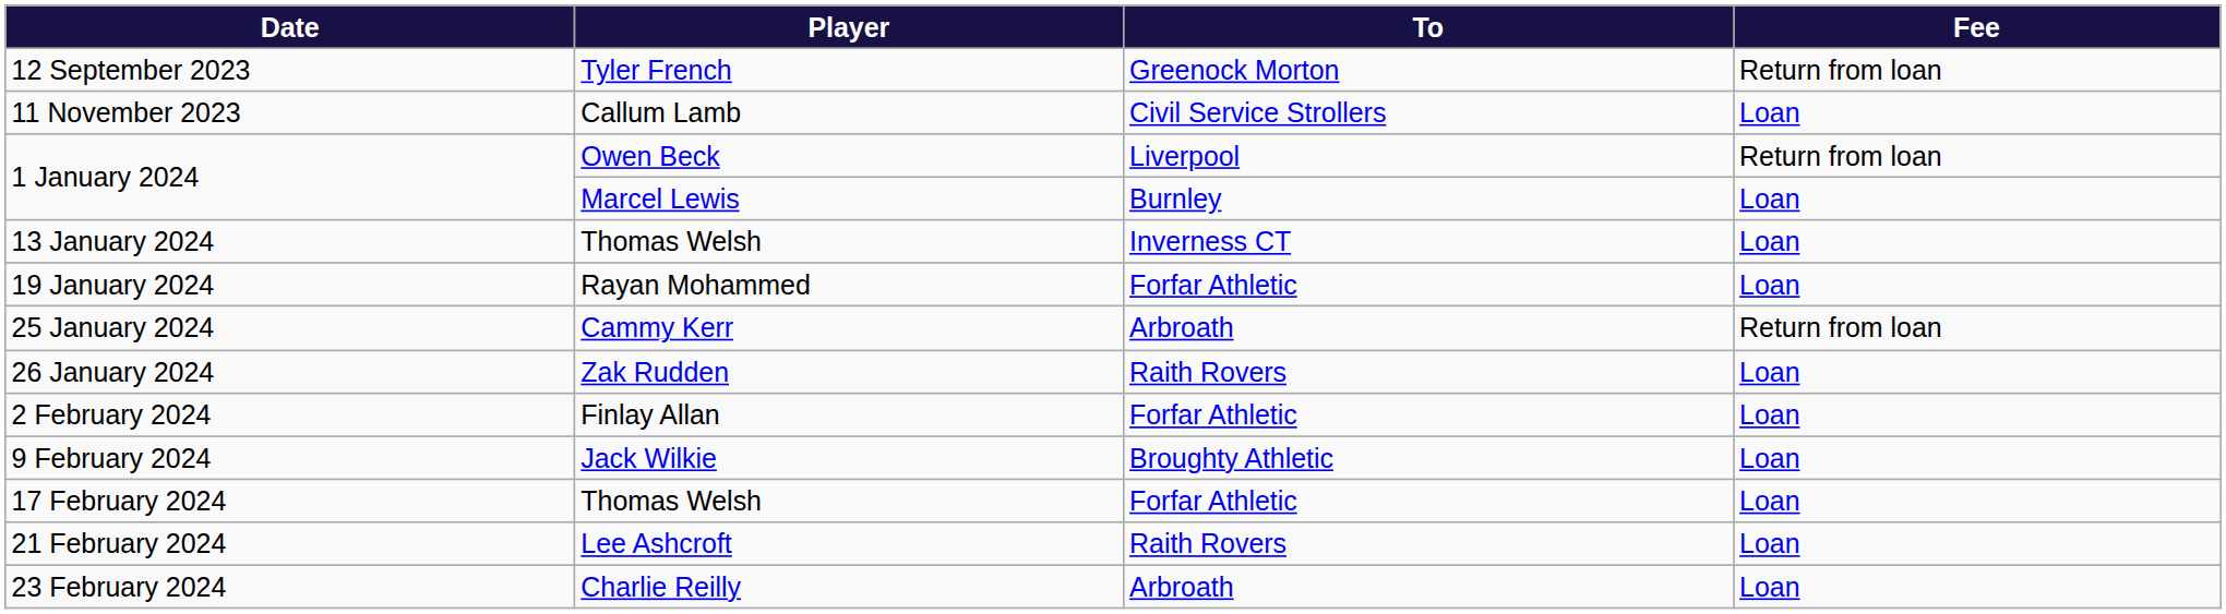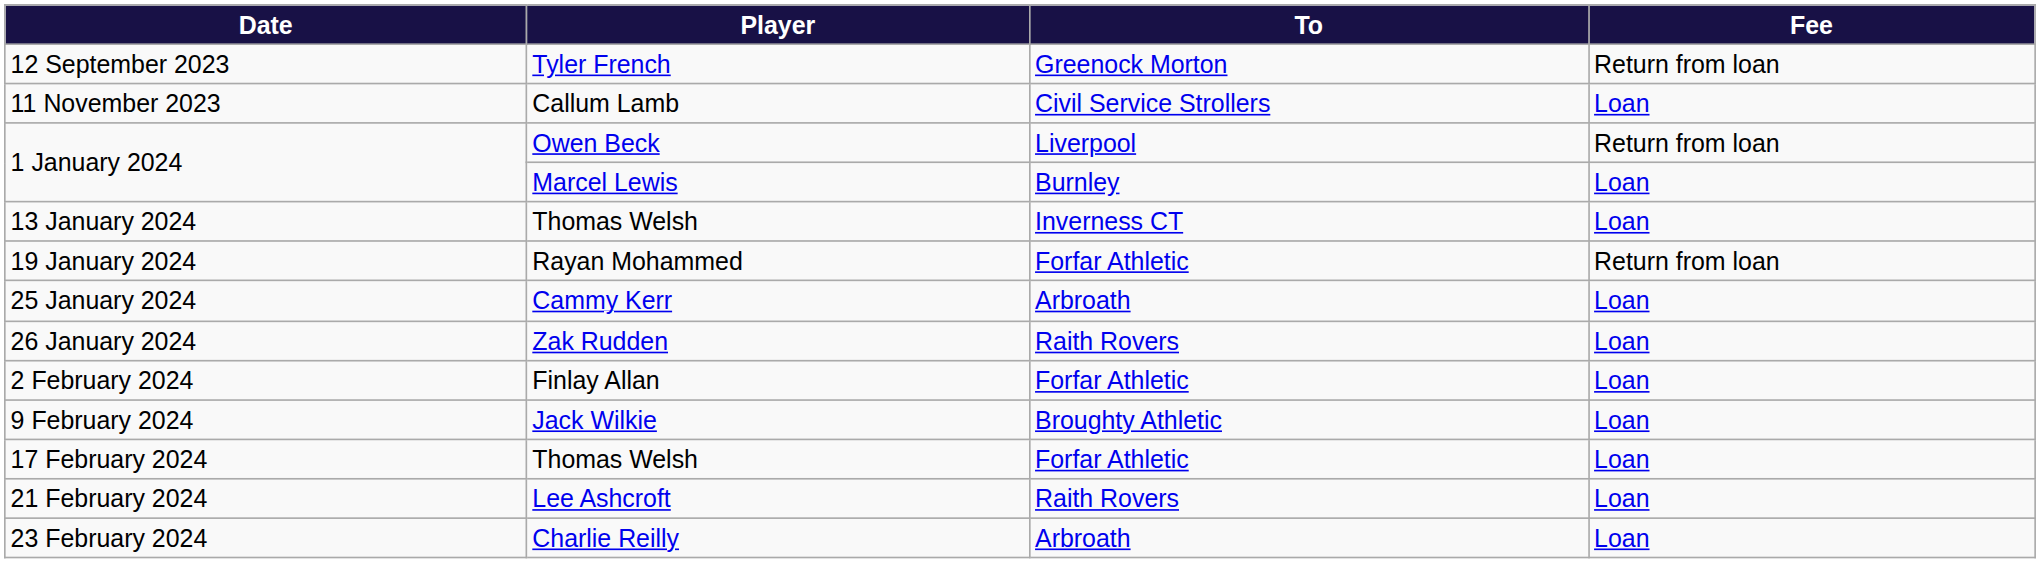19 January 2024 | Fee: Loan -> Return from loan
25 January 2024 | Fee: Return from loan -> Loan
